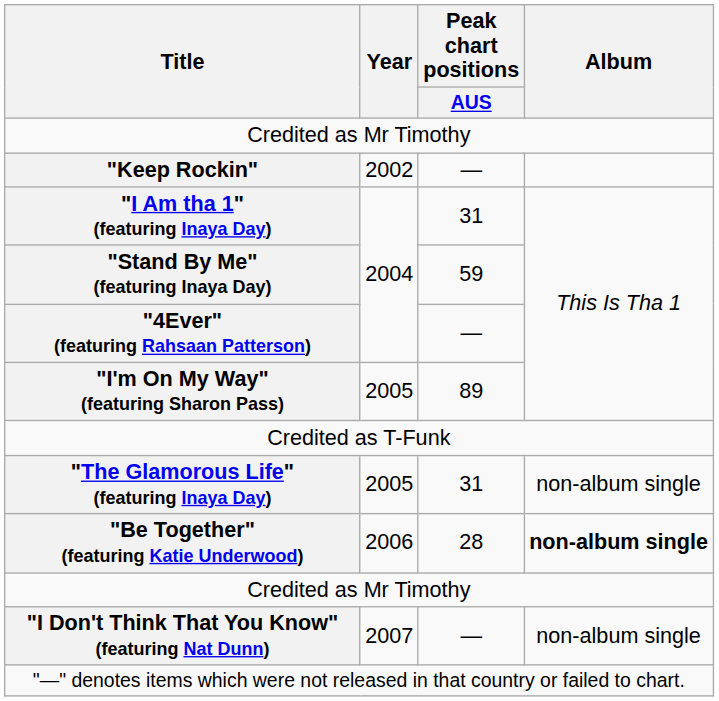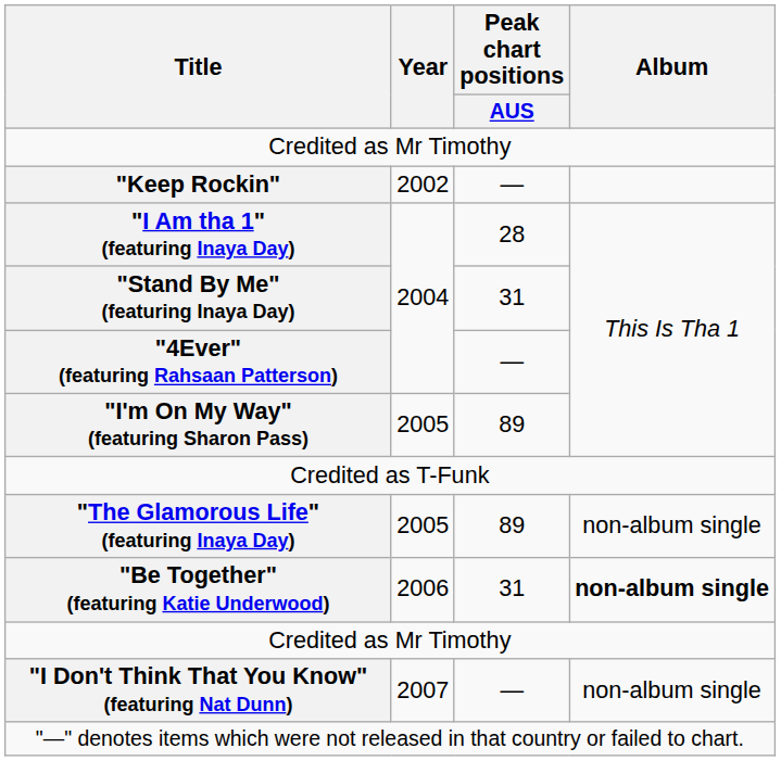"I Am tha 1" (featuring Inaya Day) | Peak chart positions / AUS: 31 -> 28
"Stand By Me" (featuring Inaya Day) | Peak chart positions / AUS: 59 -> 31
"The Glamorous Life" (featuring Inaya Day) | Peak chart positions / AUS: 31 -> 89
"Be Together" (featuring Katie Underwood) | Peak chart positions / AUS: 28 -> 31
